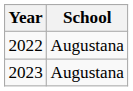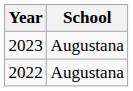rows swapped: 2022 <-> 2023
